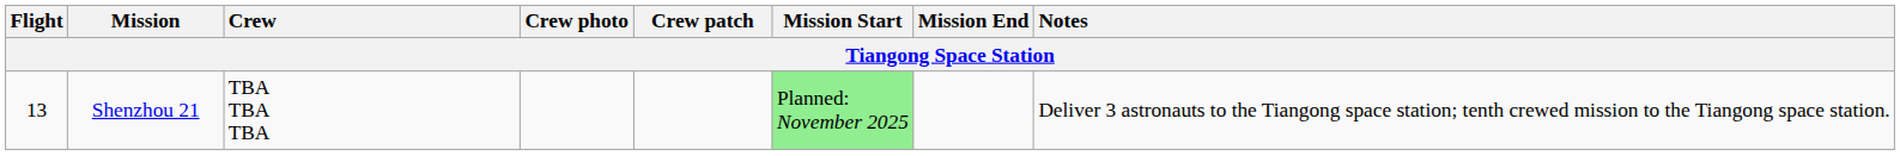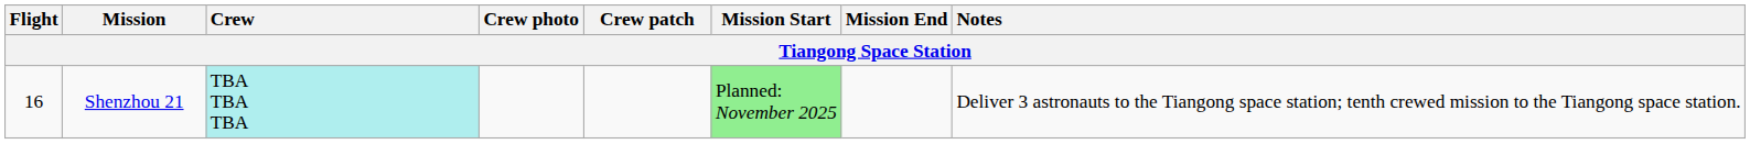Shenzhou 21 | Flight: 13 -> 16
Shenzhou 21 | Crew: no background -> paleturquoise background
